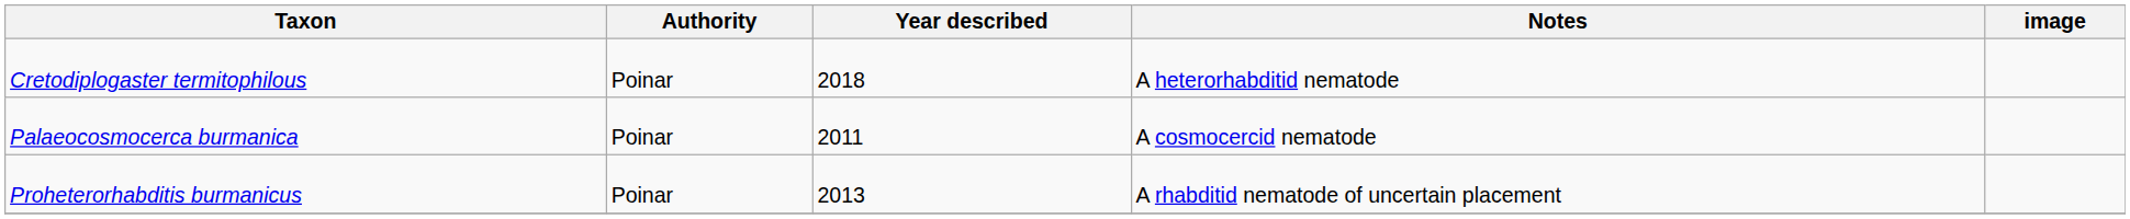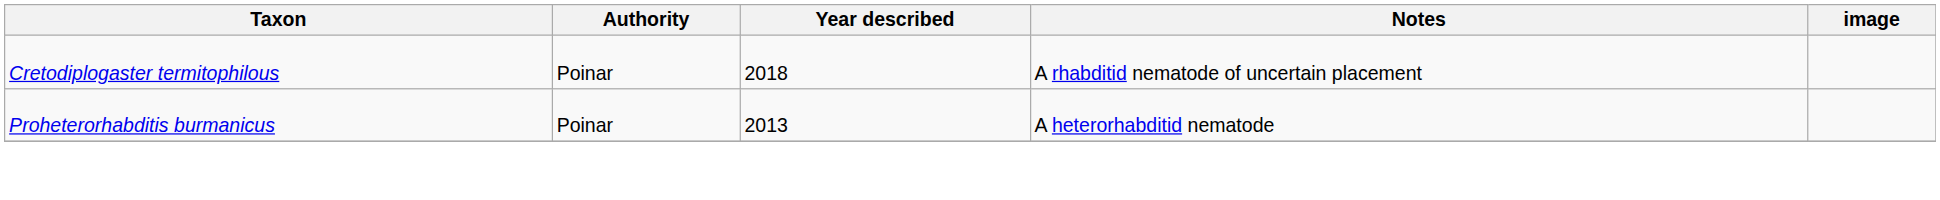Cretodiplogaster termitophilous | Notes: A heterorhabditid nematode -> A rhabditid nematode of uncertain placement
- row: Palaeocosmocerca burmanica | Poinar | 2011 | A cosmocercid nematode
Proheterorhabditis burmanicus | Notes: A rhabditid nematode of uncertain placement -> A heterorhabditid nematode
